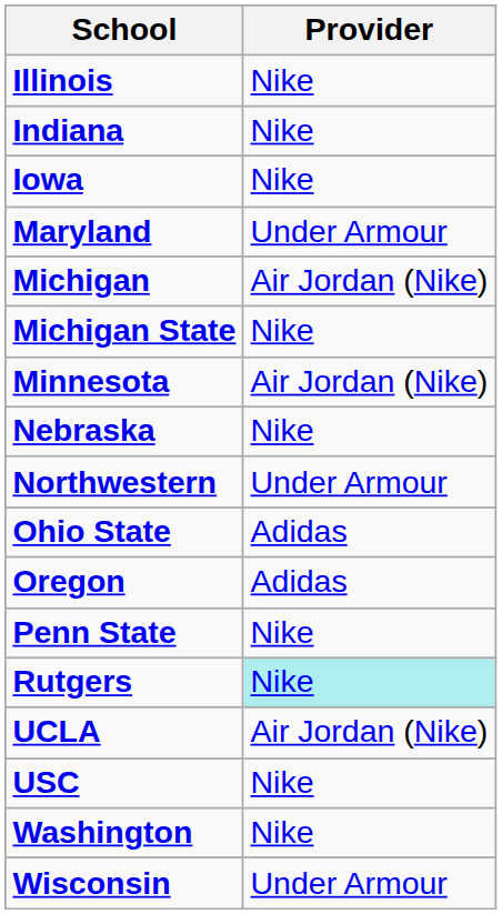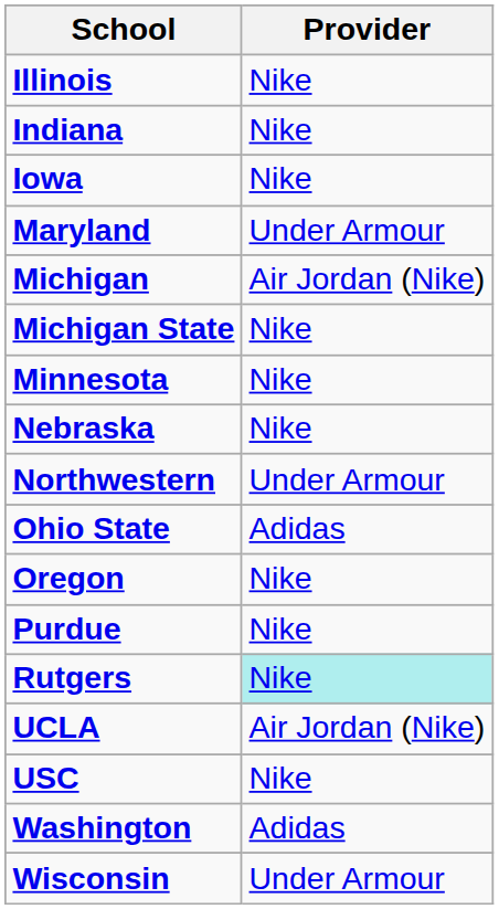Minnesota | Provider: Air Jordan (Nike) -> Nike
Oregon | Provider: Adidas -> Nike
- row: Penn State | Nike
+ row: Purdue | Nike
Washington | Provider: Nike -> Adidas
